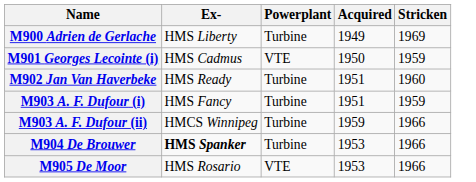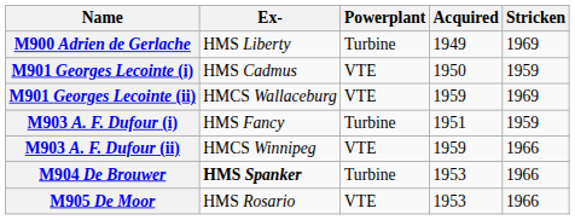+ row: M901 Georges Lecointe (ii) | HMCS Wallaceburg | VTE | 1959 | 1969
- row: M902 Jan Van Haverbeke | HMS Ready | Turbine | 1951 | 1960
M903 A. F. Dufour (ii) | Powerplant: Turbine -> VTE
